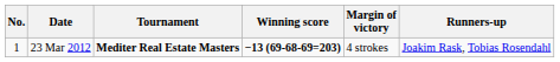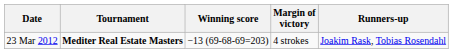- column: No. | 1
23 Mar 2012 | Winning score: bold -> normal
